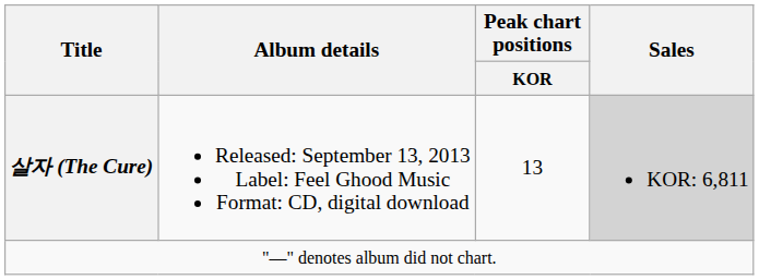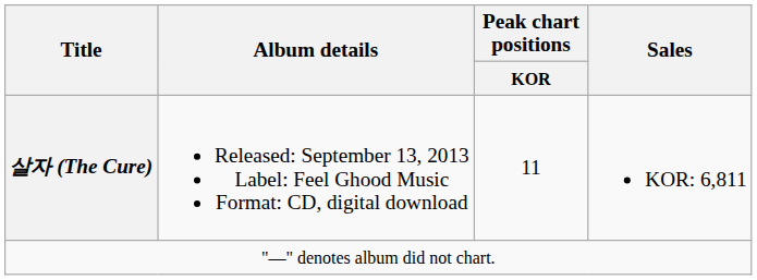살자 (The Cure) | Peak chart positions / KOR: 13 -> 11
살자 (The Cure) | Sales: lightgrey background -> no background
